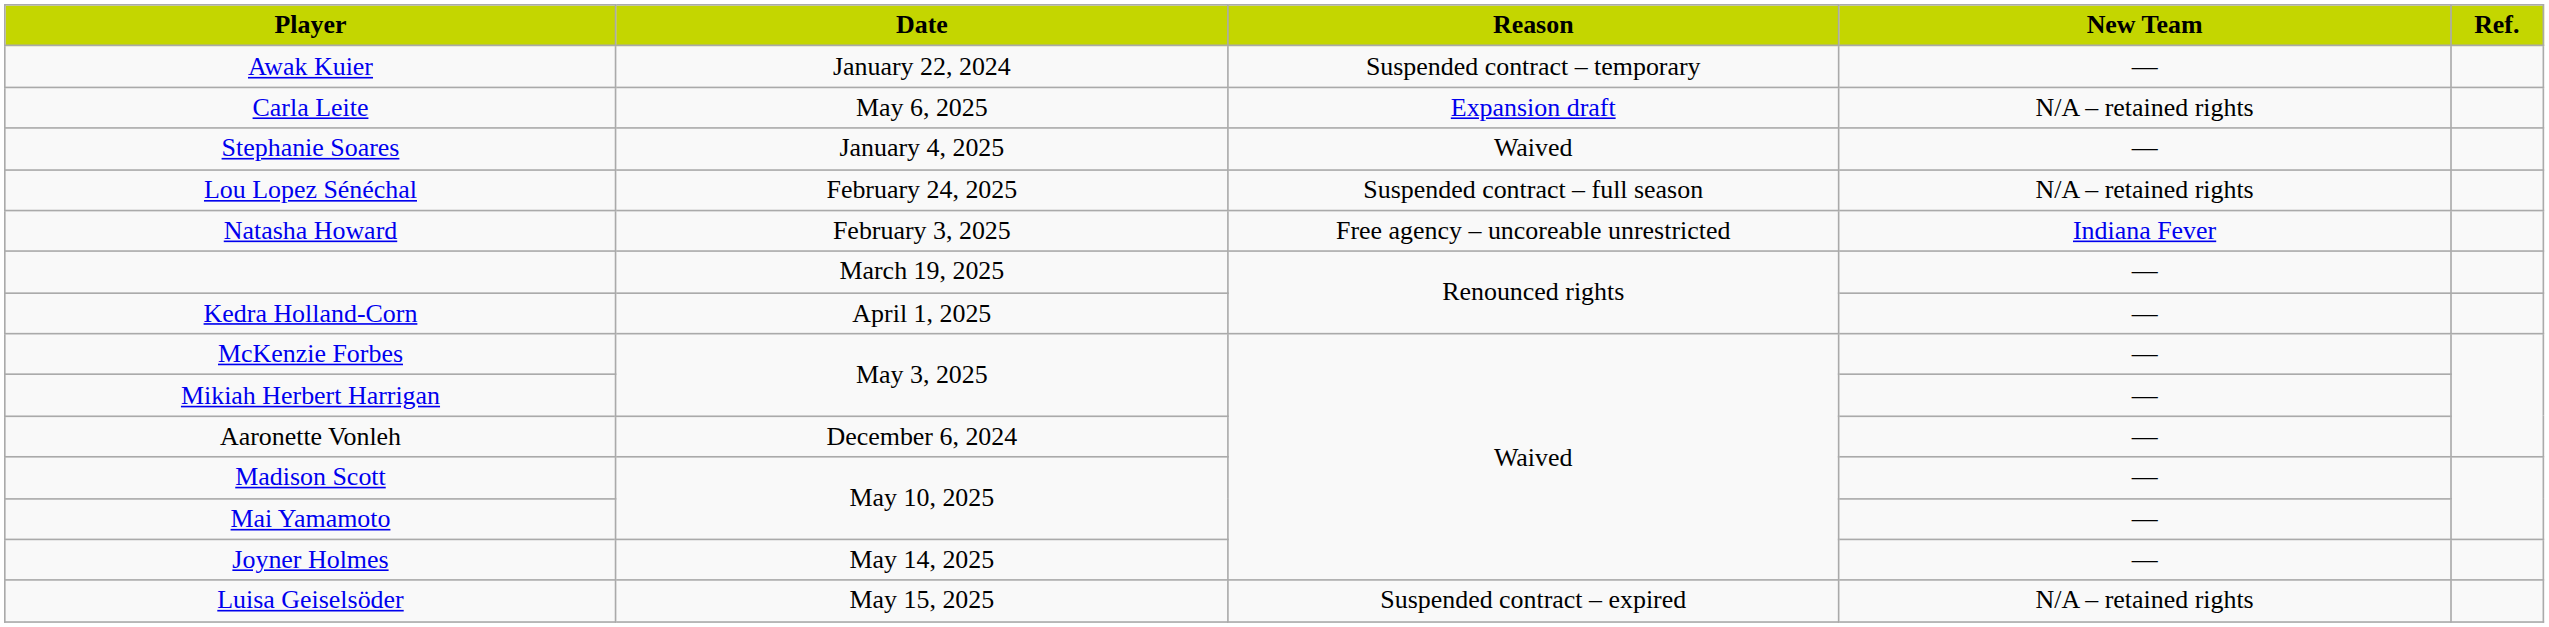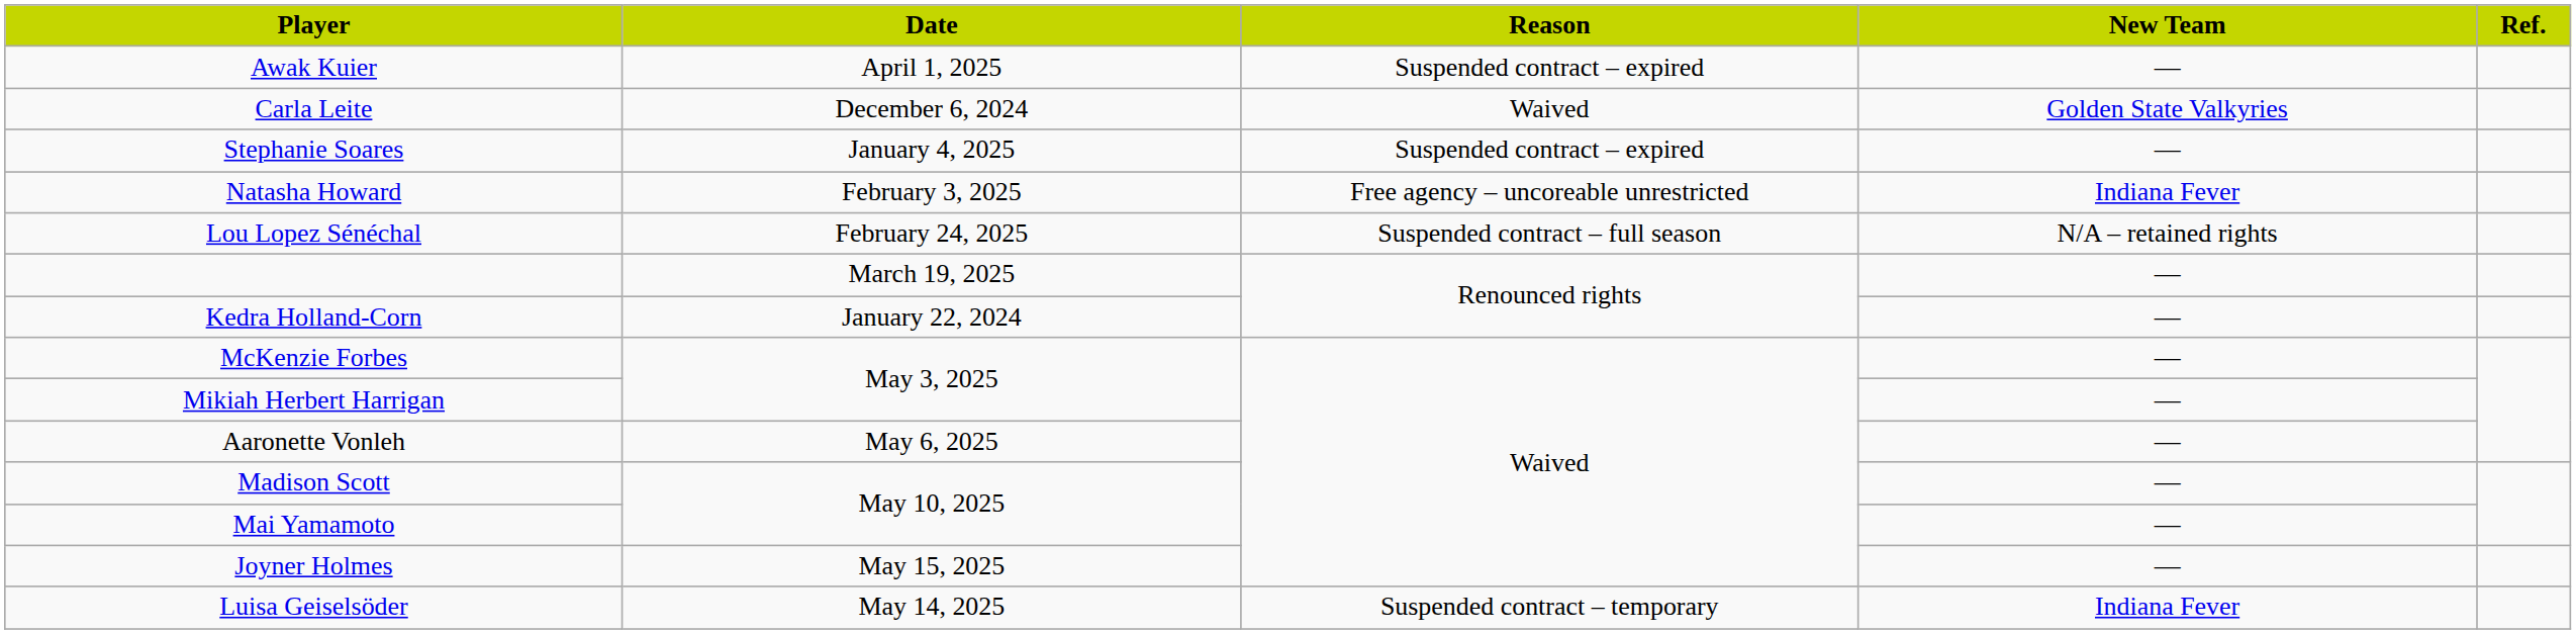Awak Kuier | Date: January 22, 2024 -> April 1, 2025
Awak Kuier | Reason: Suspended contract – temporary -> Suspended contract – expired
Carla Leite | Date: May 6, 2025 -> December 6, 2024
Carla Leite | Reason: Expansion draft -> Waived
Carla Leite | New Team: N/A – retained rights -> Golden State Valkyries
Stephanie Soares | Reason: Waived -> Suspended contract – expired
rows swapped: Natasha Howard <-> Lou Lopez Sénéchal
Kedra Holland-Corn | Date: April 1, 2025 -> January 22, 2024
Aaronette Vonleh | Date: December 6, 2024 -> May 6, 2025
Joyner Holmes | Date: May 14, 2025 -> May 15, 2025
Luisa Geiselsöder | Date: May 15, 2025 -> May 14, 2025
Luisa Geiselsöder | Reason: Suspended contract – expired -> Suspended contract – temporary
Luisa Geiselsöder | New Team: N/A – retained rights -> Indiana Fever
